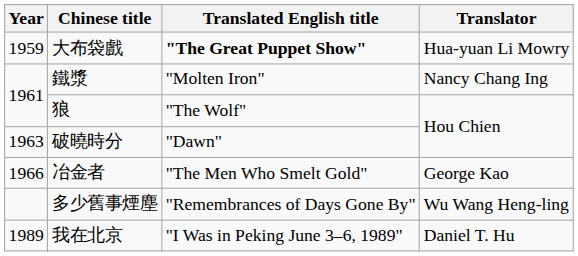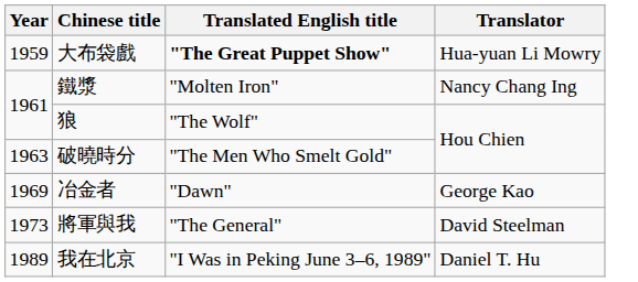破曉時分 | Translated English title: "Dawn" -> "The Men Who Smelt Gold"
冶金者 | Year: 1966 -> 1969
冶金者 | Translated English title: "The Men Who Smelt Gold" -> "Dawn"
- row: 多少舊事煙塵 | "Remembrances of Days Gone By" | Wu Wang Heng-ling
+ row: 1973 | 將軍與我 | "The General" | David Steelman
